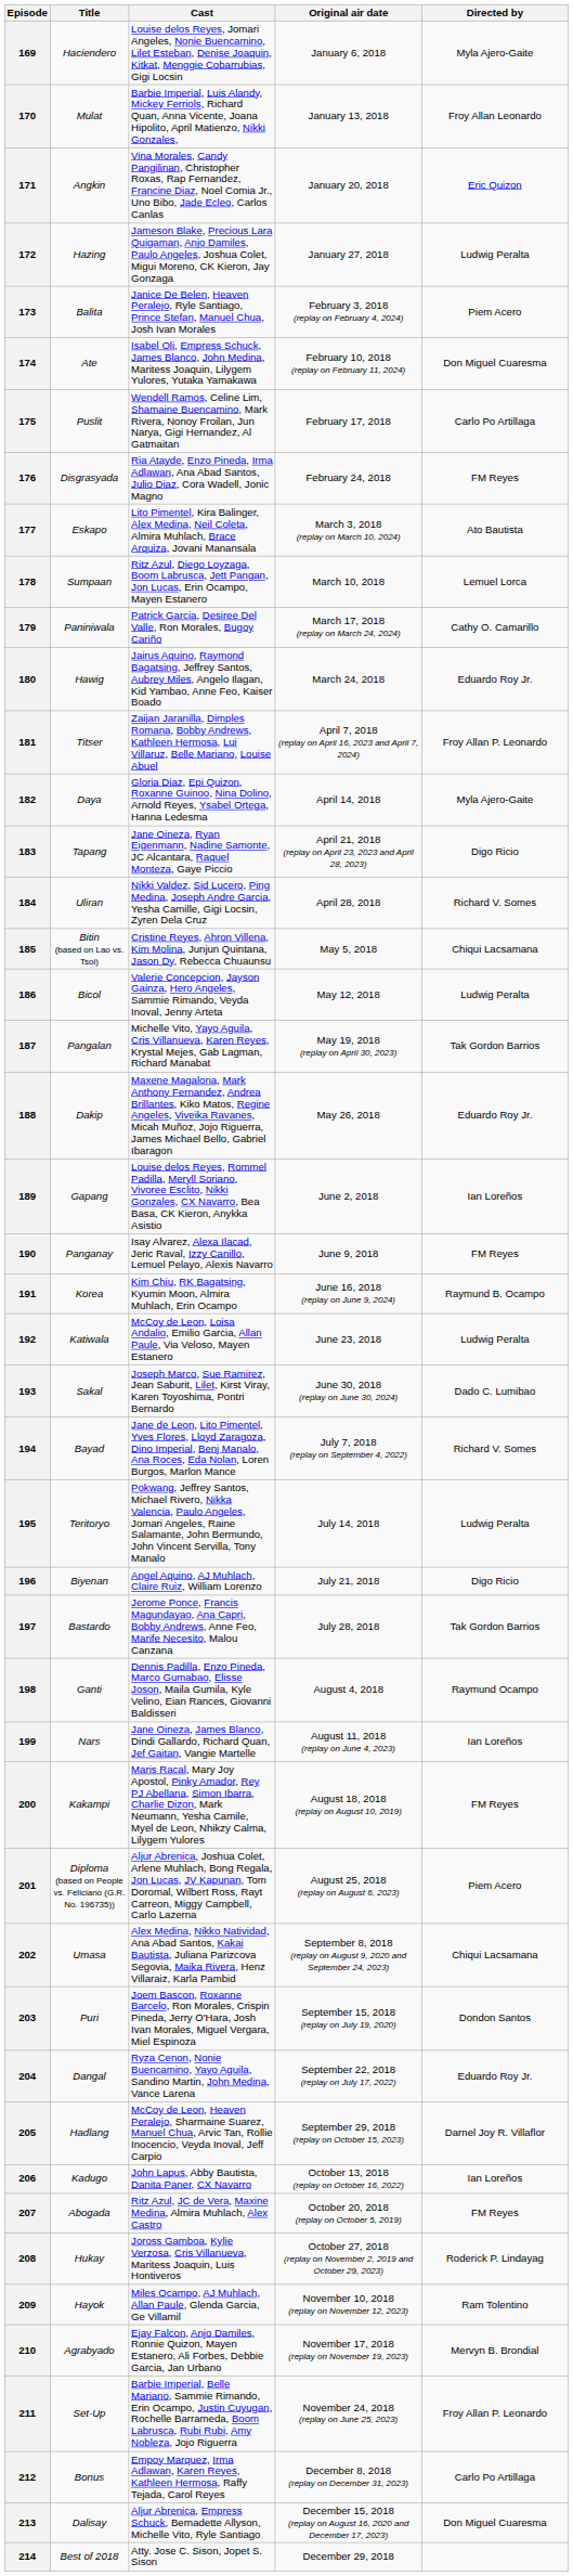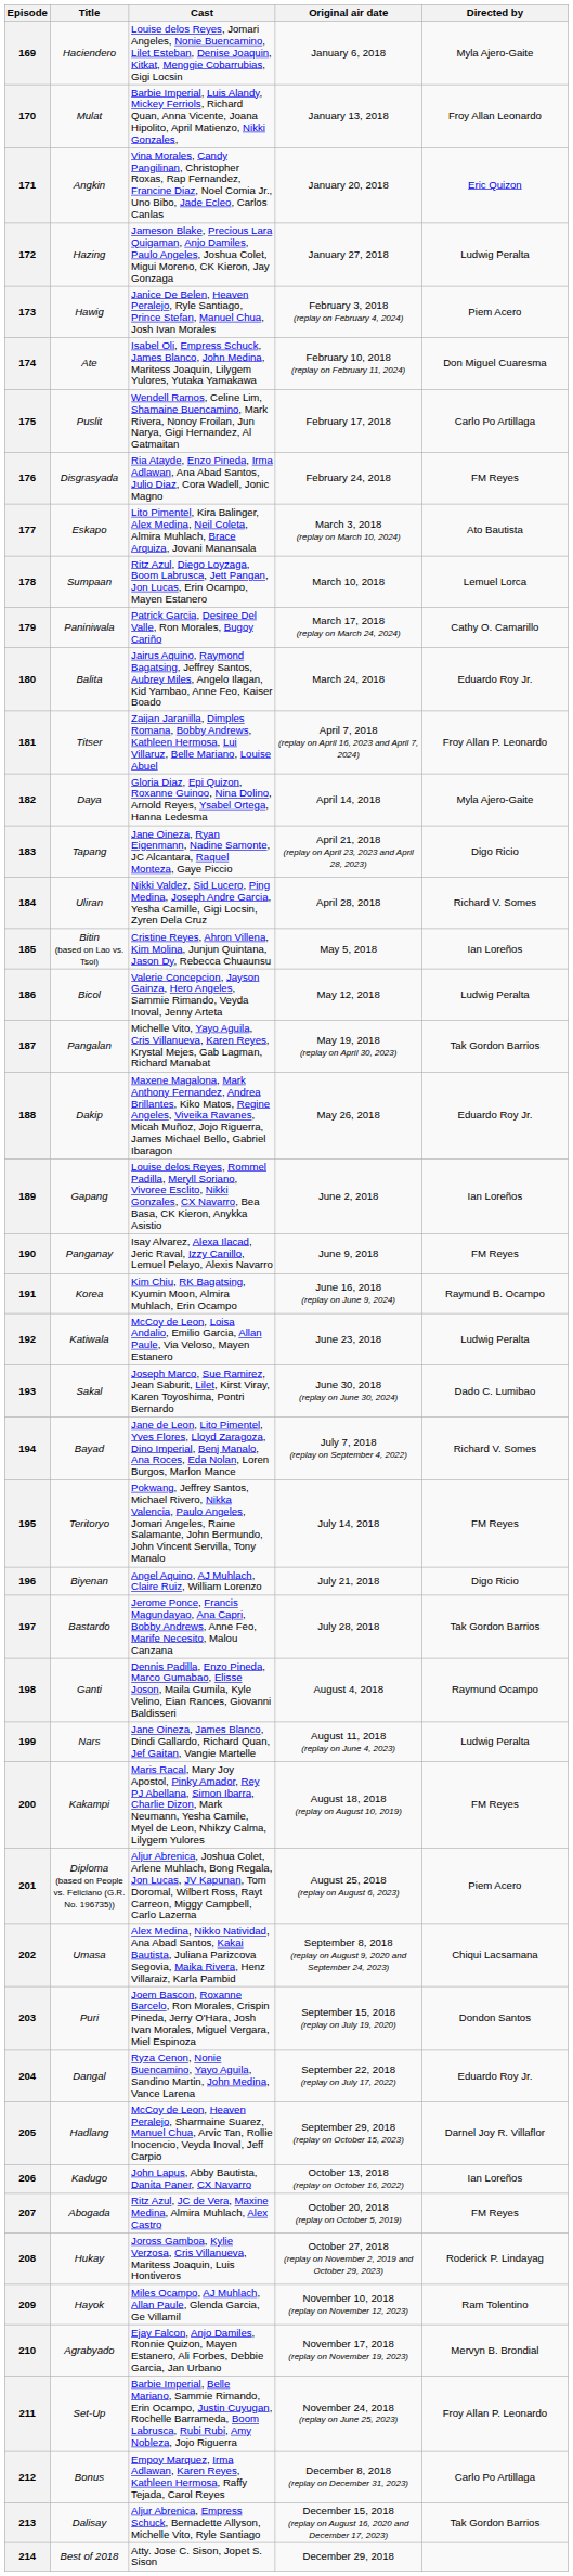173 | Title: Balita -> Hawig
180 | Title: Hawig -> Balita
185 | Directed by: Chiqui Lacsamana -> Ian Loreños
195 | Directed by: Ludwig Peralta -> FM Reyes
199 | Directed by: Ian Loreños -> Ludwig Peralta
213 | Directed by: Don Miguel Cuaresma -> Tak Gordon Barrios
